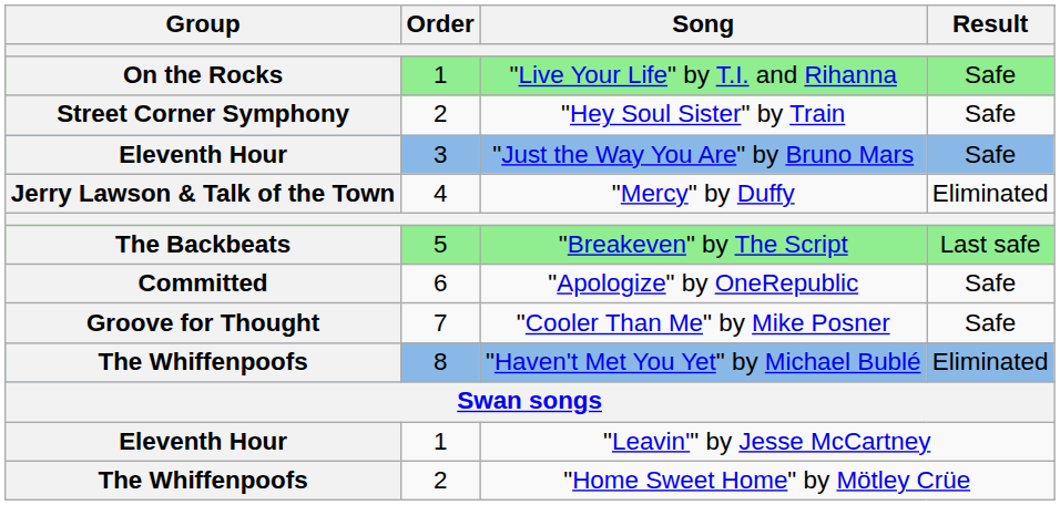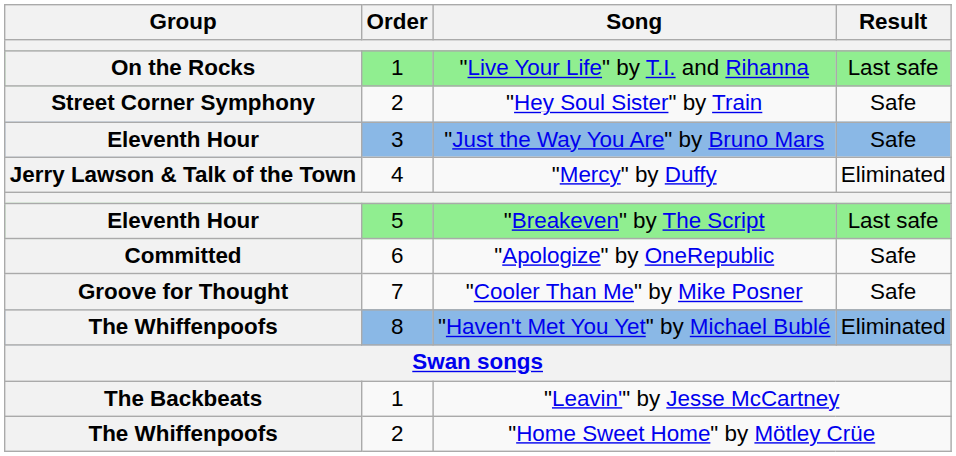"Live Your Life" by T.I. and Rihanna | Result: Safe -> Last safe
"Breakeven" by The Script | Group: The Backbeats -> Eleventh Hour
"Leavin'" by Jesse McCartney | Group: Eleventh Hour -> The Backbeats
